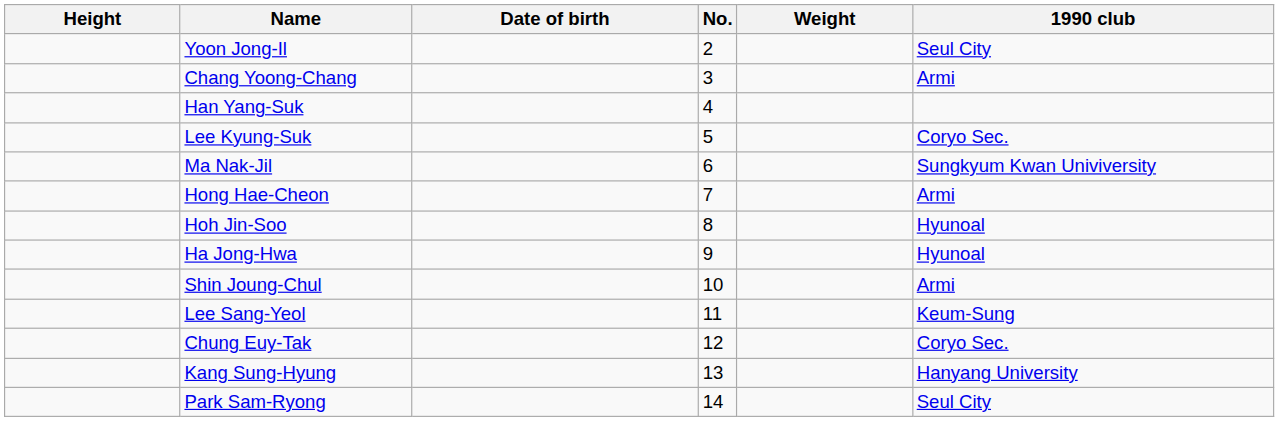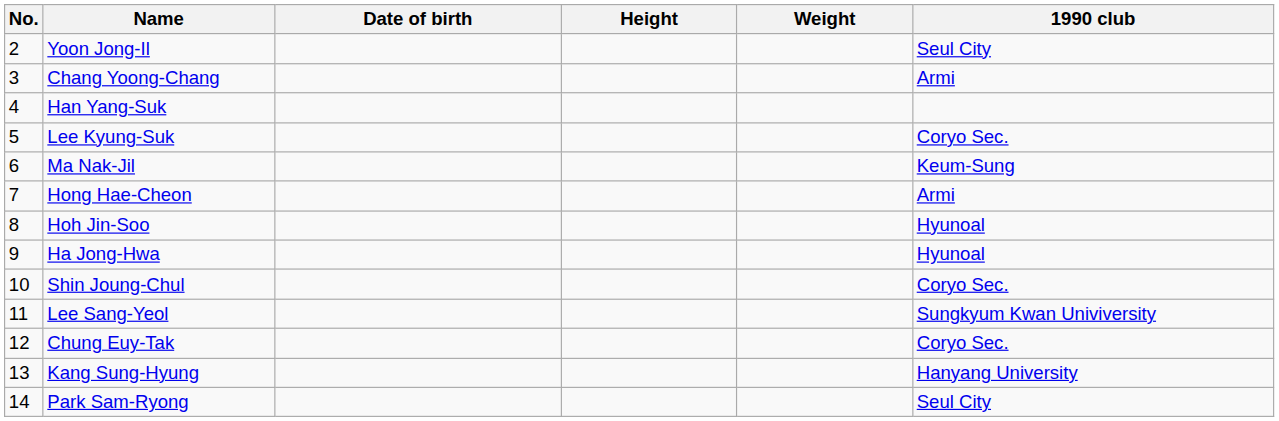columns swapped: No. <-> Height
Ma Nak-Jil | 1990 club: Sungkyum Kwan Univiversity -> Keum-Sung
Shin Joung-Chul | 1990 club: Armi -> Coryo Sec.
Lee Sang-Yeol | 1990 club: Keum-Sung -> Sungkyum Kwan Univiversity
